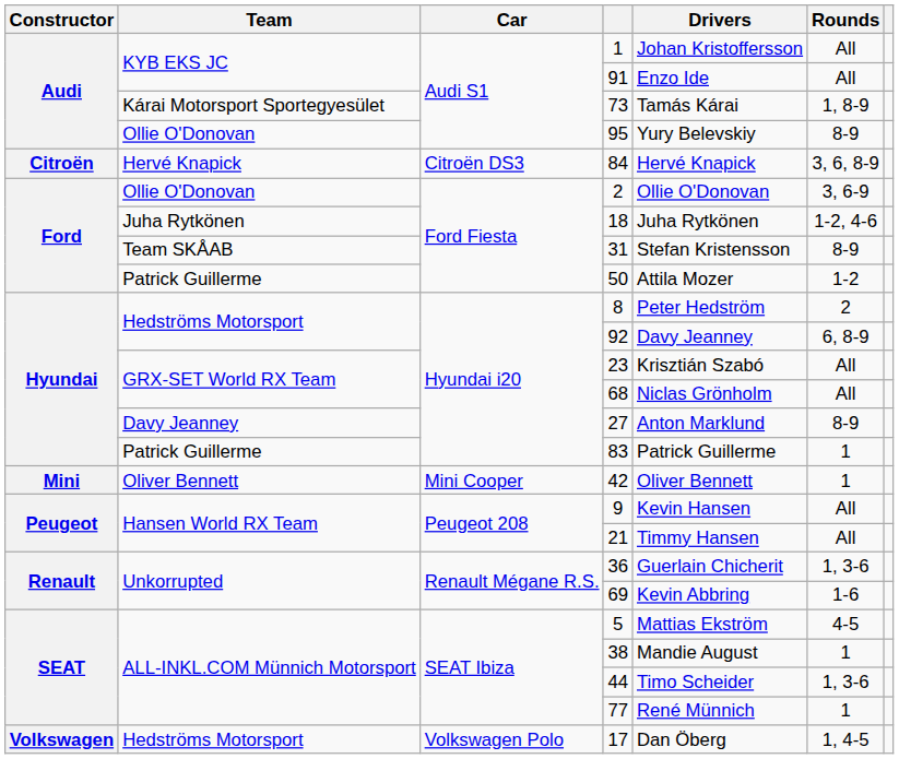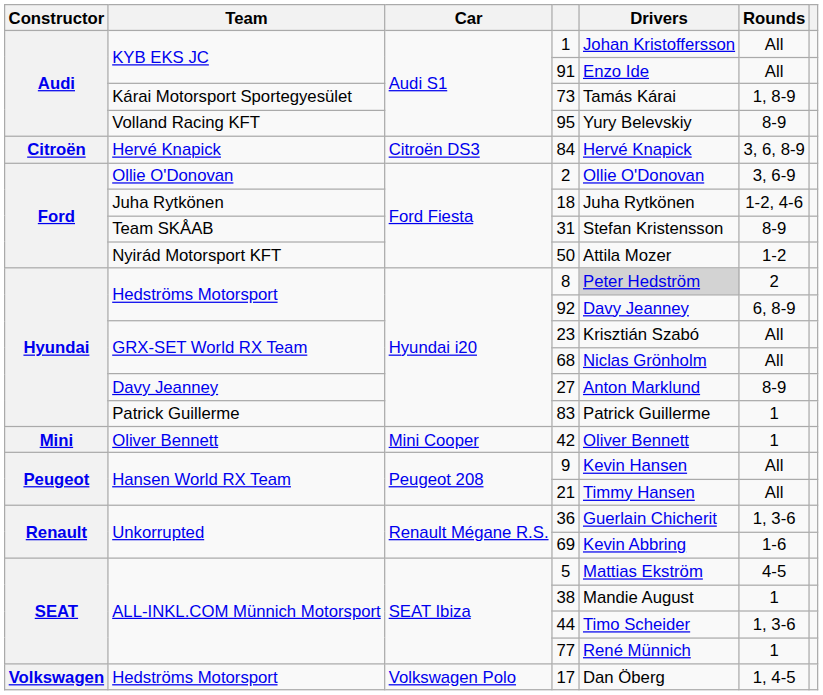95 | Team: Ollie O'Donovan -> Volland Racing KFT
50 | Team: Patrick Guillerme -> Nyirád Motorsport KFT
8 | Drivers: no background -> lightgrey background
